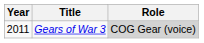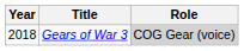Gears of War 3 | Year: 2011 -> 2018
